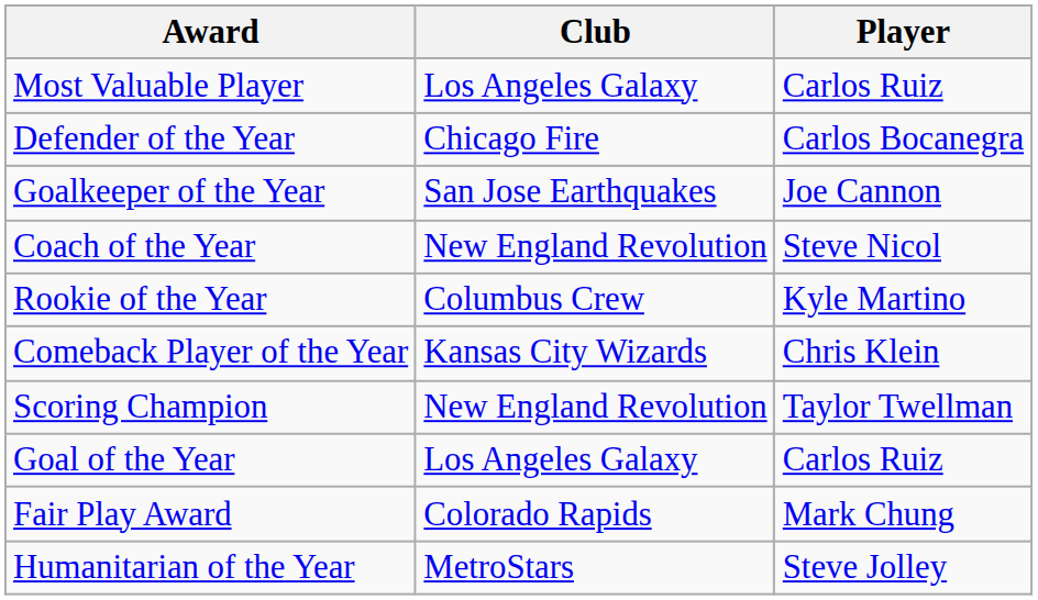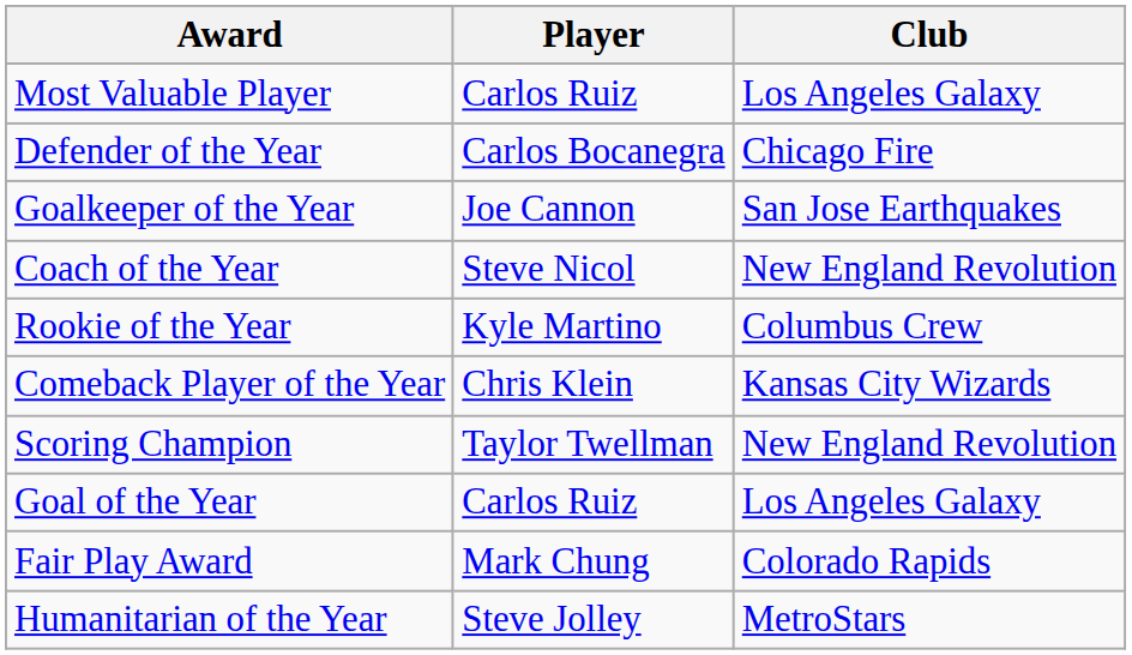columns swapped: Player <-> Club
